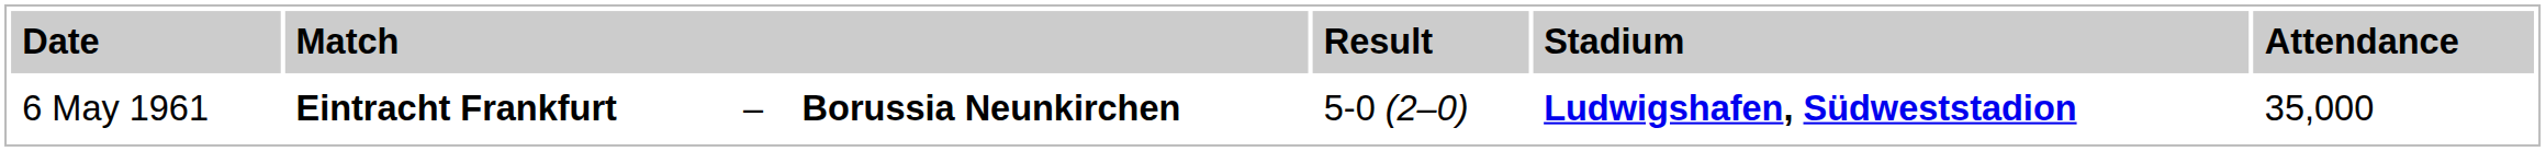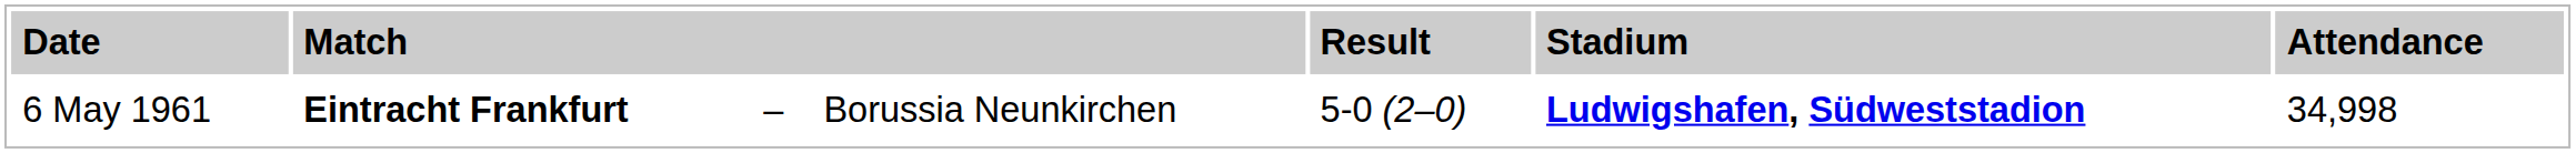6 May 1961 | column 4: bold -> normal
6 May 1961 | column 7: 35,000 -> 34,998
